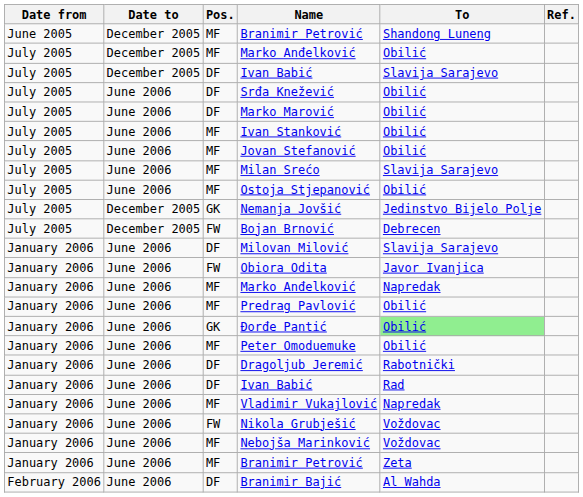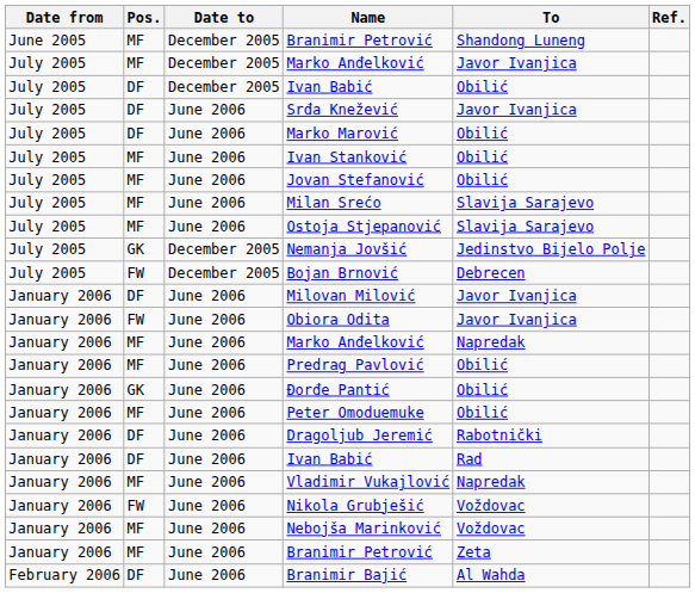columns swapped: Date to <-> Pos.
July 2005 / Marko Anđelković | To: Obilić -> Javor Ivanjica
July 2005 / Ivan Babić | To: Slavija Sarajevo -> Obilić
Srđa Knežević | To: Obilić -> Javor Ivanjica
Ostoja Stjepanović | To: Obilić -> Slavija Sarajevo
Milovan Milović | To: Slavija Sarajevo -> Javor Ivanjica
Đorđe Pantić | To: lightgreen background -> no background
